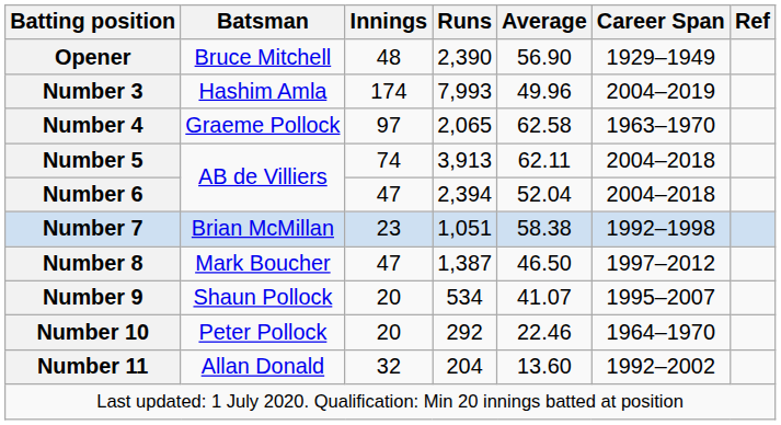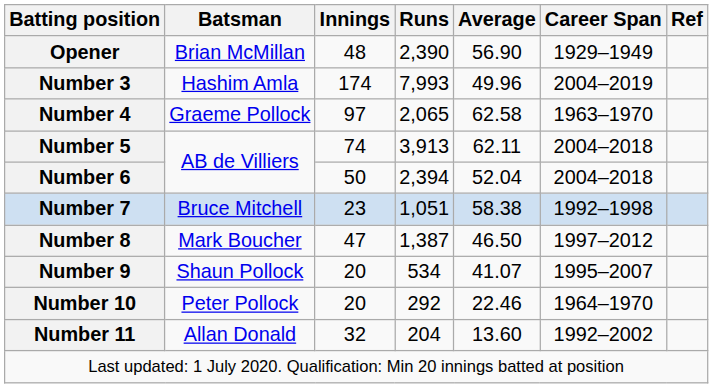Opener | Batsman: Bruce Mitchell -> Brian McMillan
Number 6 | Innings: 47 -> 50
Number 7 | Batsman: Brian McMillan -> Bruce Mitchell
